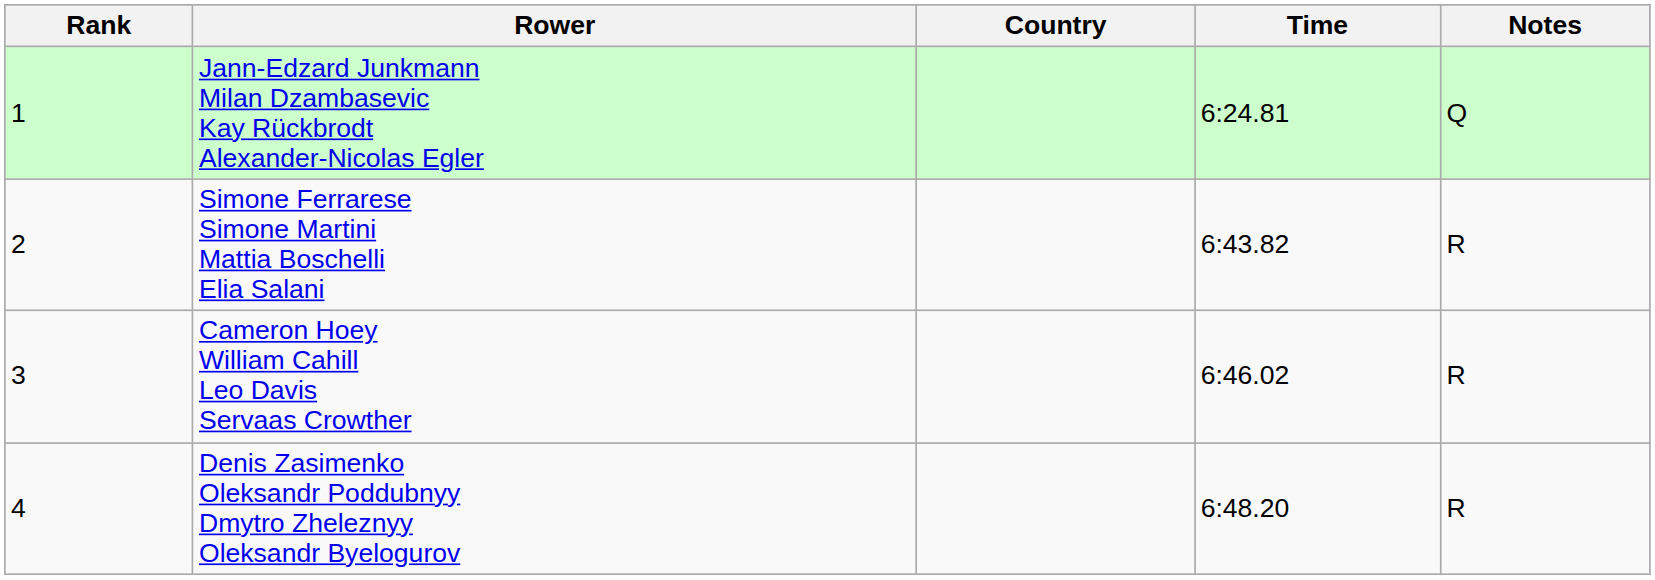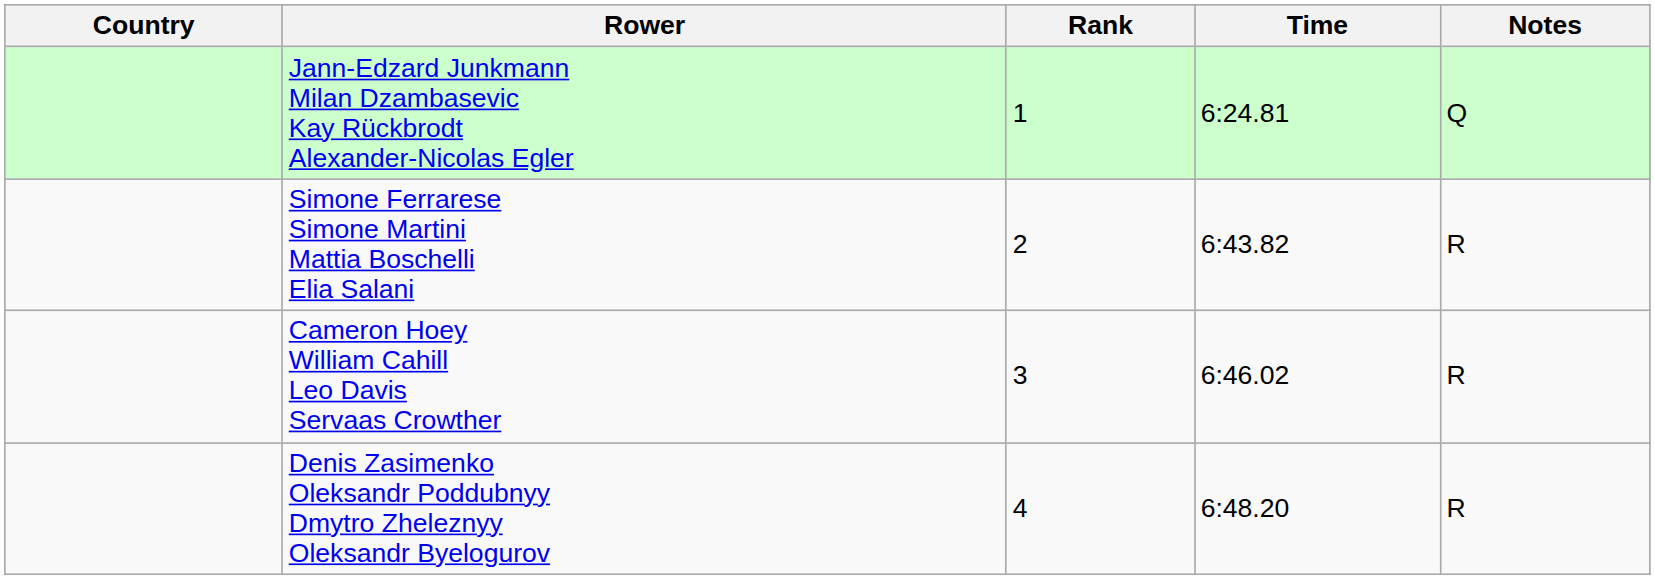columns swapped: Rank <-> Country
